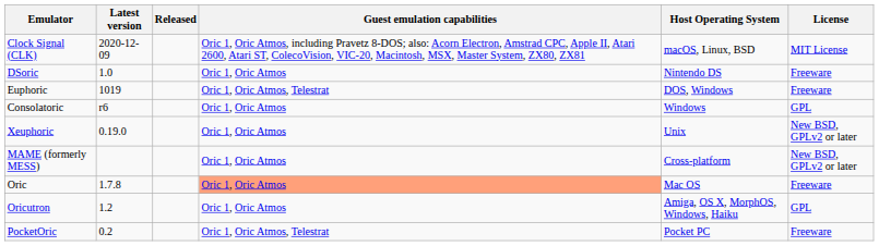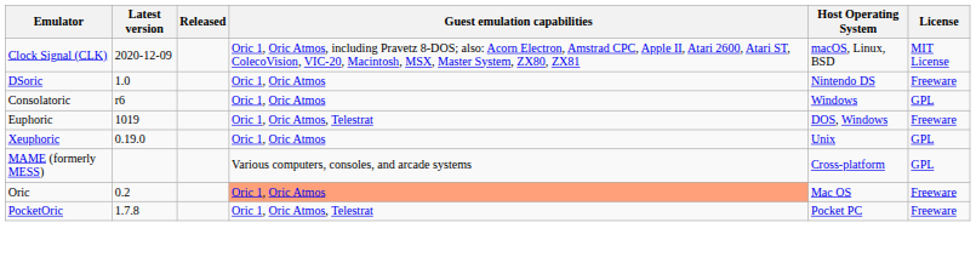rows swapped: Consolatoric <-> Euphoric
Xeuphoric | License: New BSD, GPLv2 or later -> GPL
MAME (formerly MESS) | Guest emulation capabilities: Oric 1, Oric Atmos -> Various computers, consoles, and arcade systems
MAME (formerly MESS) | License: New BSD, GPLv2 or later -> GPL
Oric | Latest version: 1.7.8 -> 0.2
- row: Oricutron | 1.2 | Oric 1, Oric Atmos | Amiga, OS X, MorphOS, Windows, Haiku | GPL
PocketOric | Latest version: 0.2 -> 1.7.8
